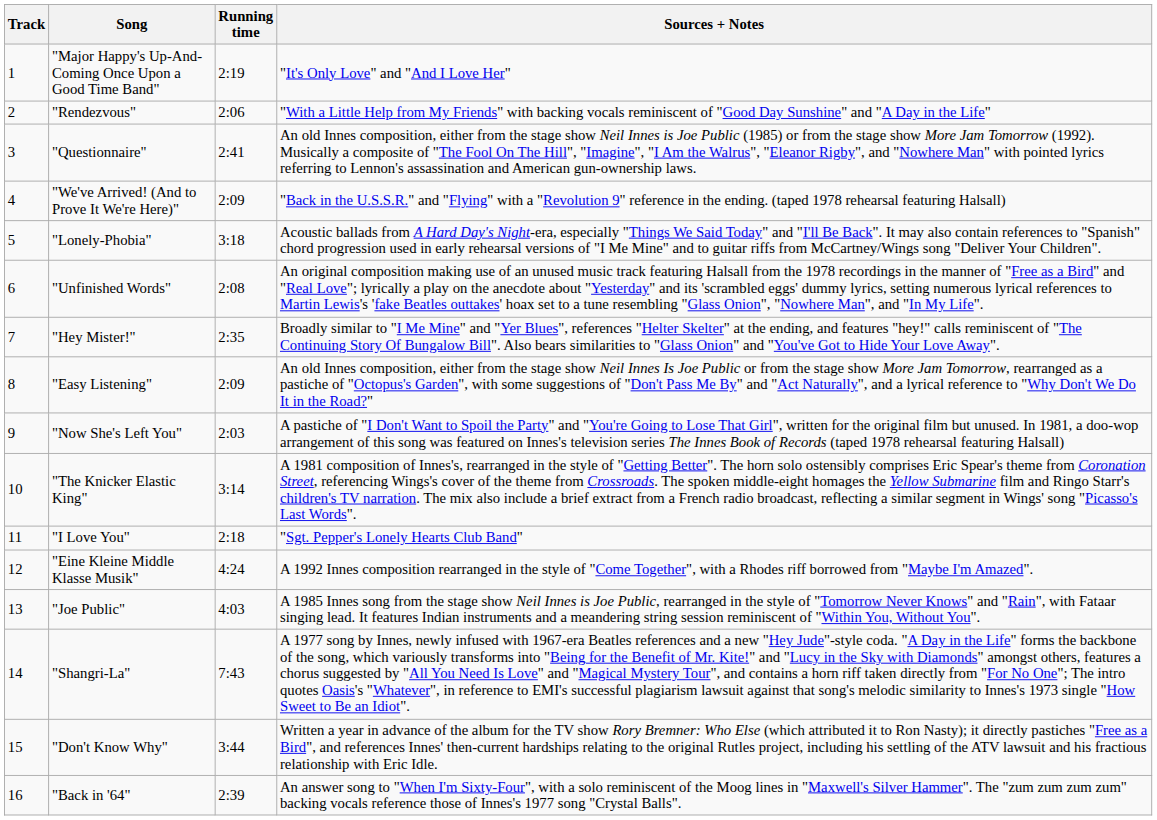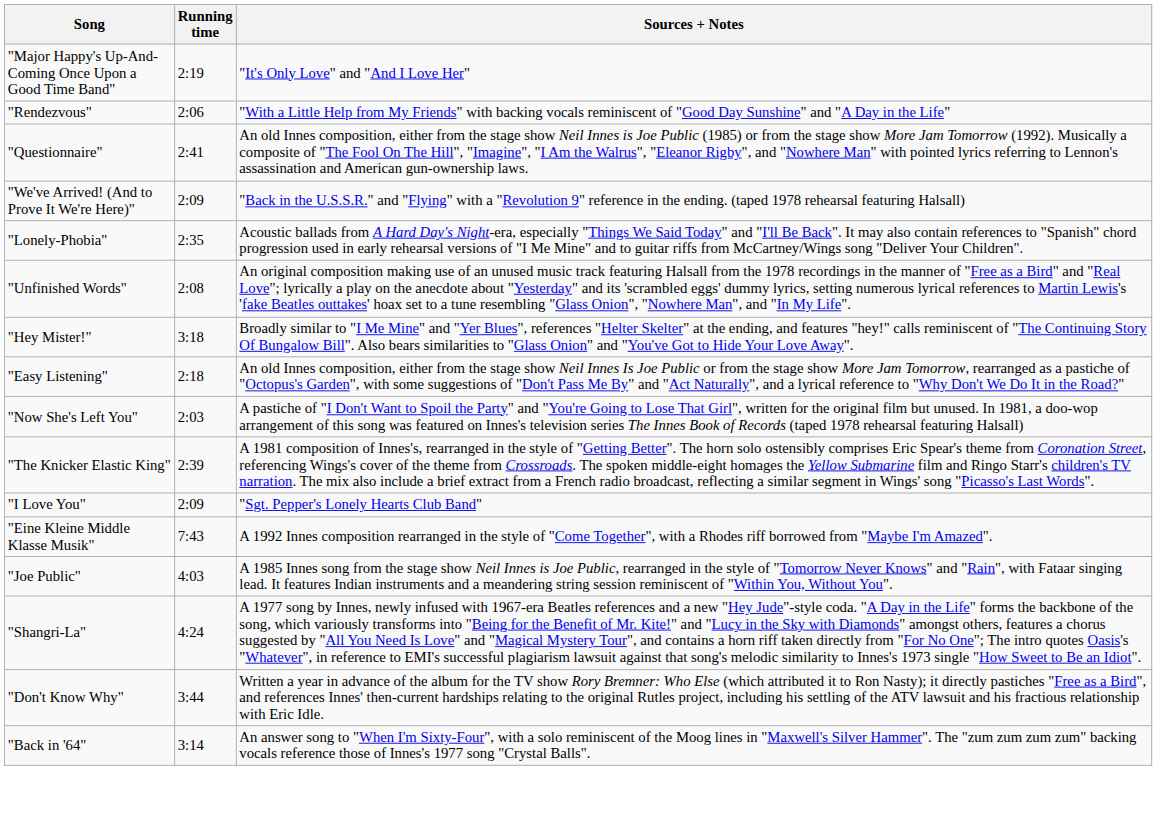- column: Track | 1 | 2 | 3 | 4 | 5 | 6 | 7 | 8 | 9 | 10 | 11 | 12 | 13 | 14 | 15 | 16
"Lonely-Phobia" | Running time: 3:18 -> 2:35
"Hey Mister!" | Running time: 2:35 -> 3:18
"Easy Listening" | Running time: 2:09 -> 2:18
"The Knicker Elastic King" | Running time: 3:14 -> 2:39
"I Love You" | Running time: 2:18 -> 2:09
"Eine Kleine Middle Klasse Musik" | Running time: 4:24 -> 7:43
"Shangri-La" | Running time: 7:43 -> 4:24
"Back in '64" | Running time: 2:39 -> 3:14
